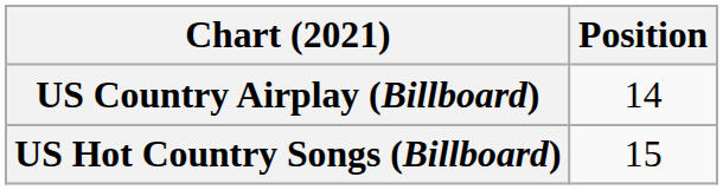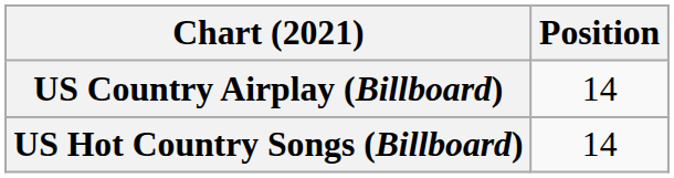US Hot Country Songs (Billboard) | Position: 15 -> 14
